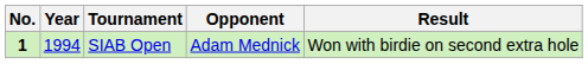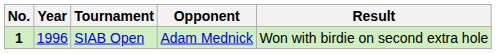SIAB Open | Year: 1994 -> 1996
